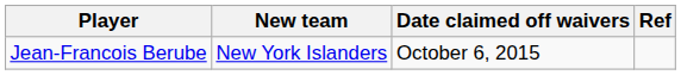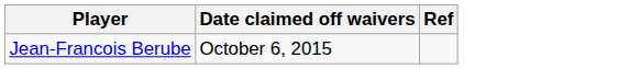- column: New team | New York Islanders
